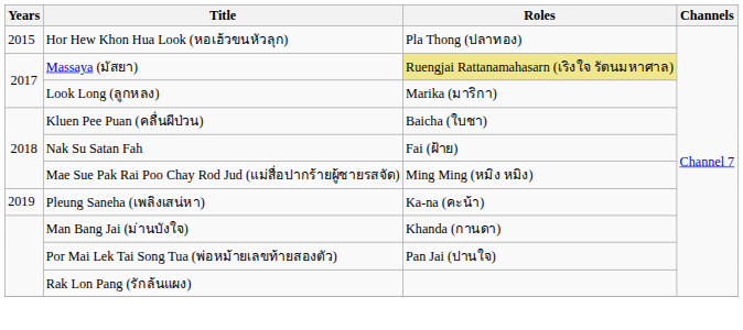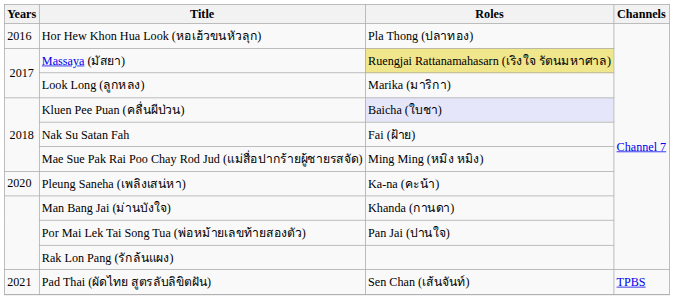Hor Hew Khon Hua Look (หอเฮ้วขนหัวลุก) | Years: 2015 -> 2016
Kluen Pee Puan (คลื่นผีป่วน) | Roles: no background -> lavender background
Pleung Saneha (เพลิงเสน่หา) | Years: 2019 -> 2020
+ row: 2021 | Pad Thai (ผัดไทย สูตรลับลิขิตฝัน) | Sen Chan (เส้นจันท์) | TPBS
